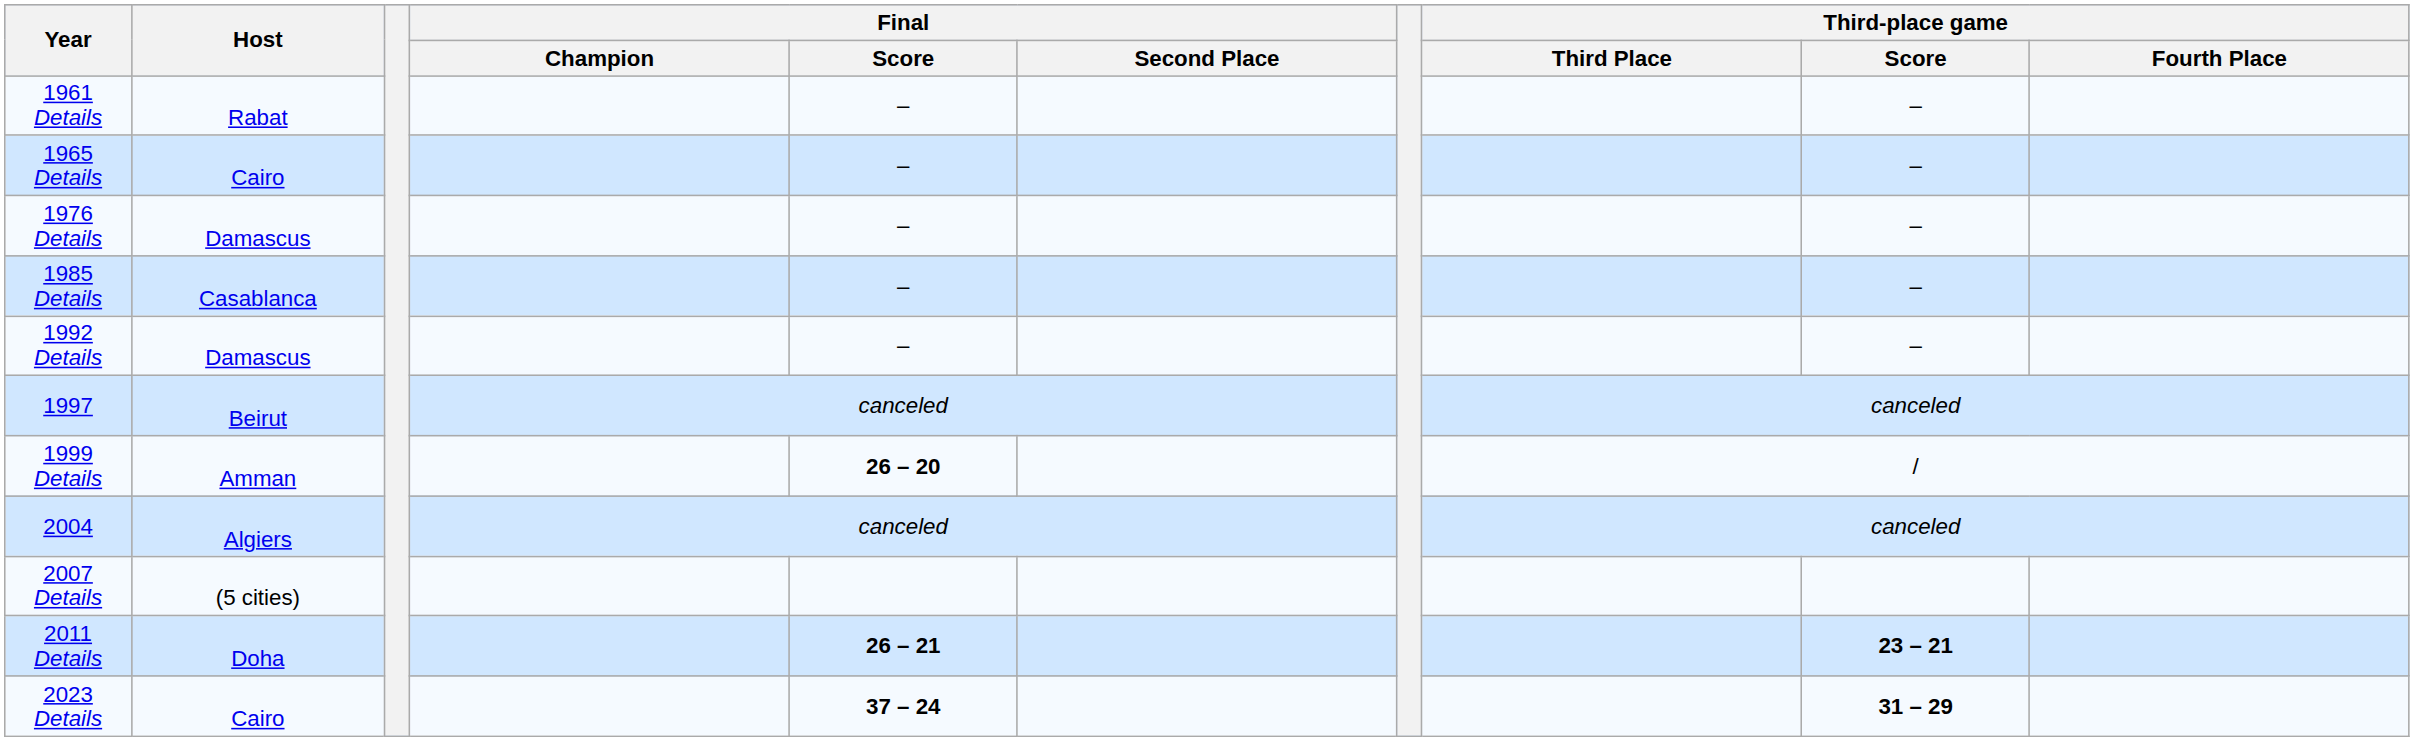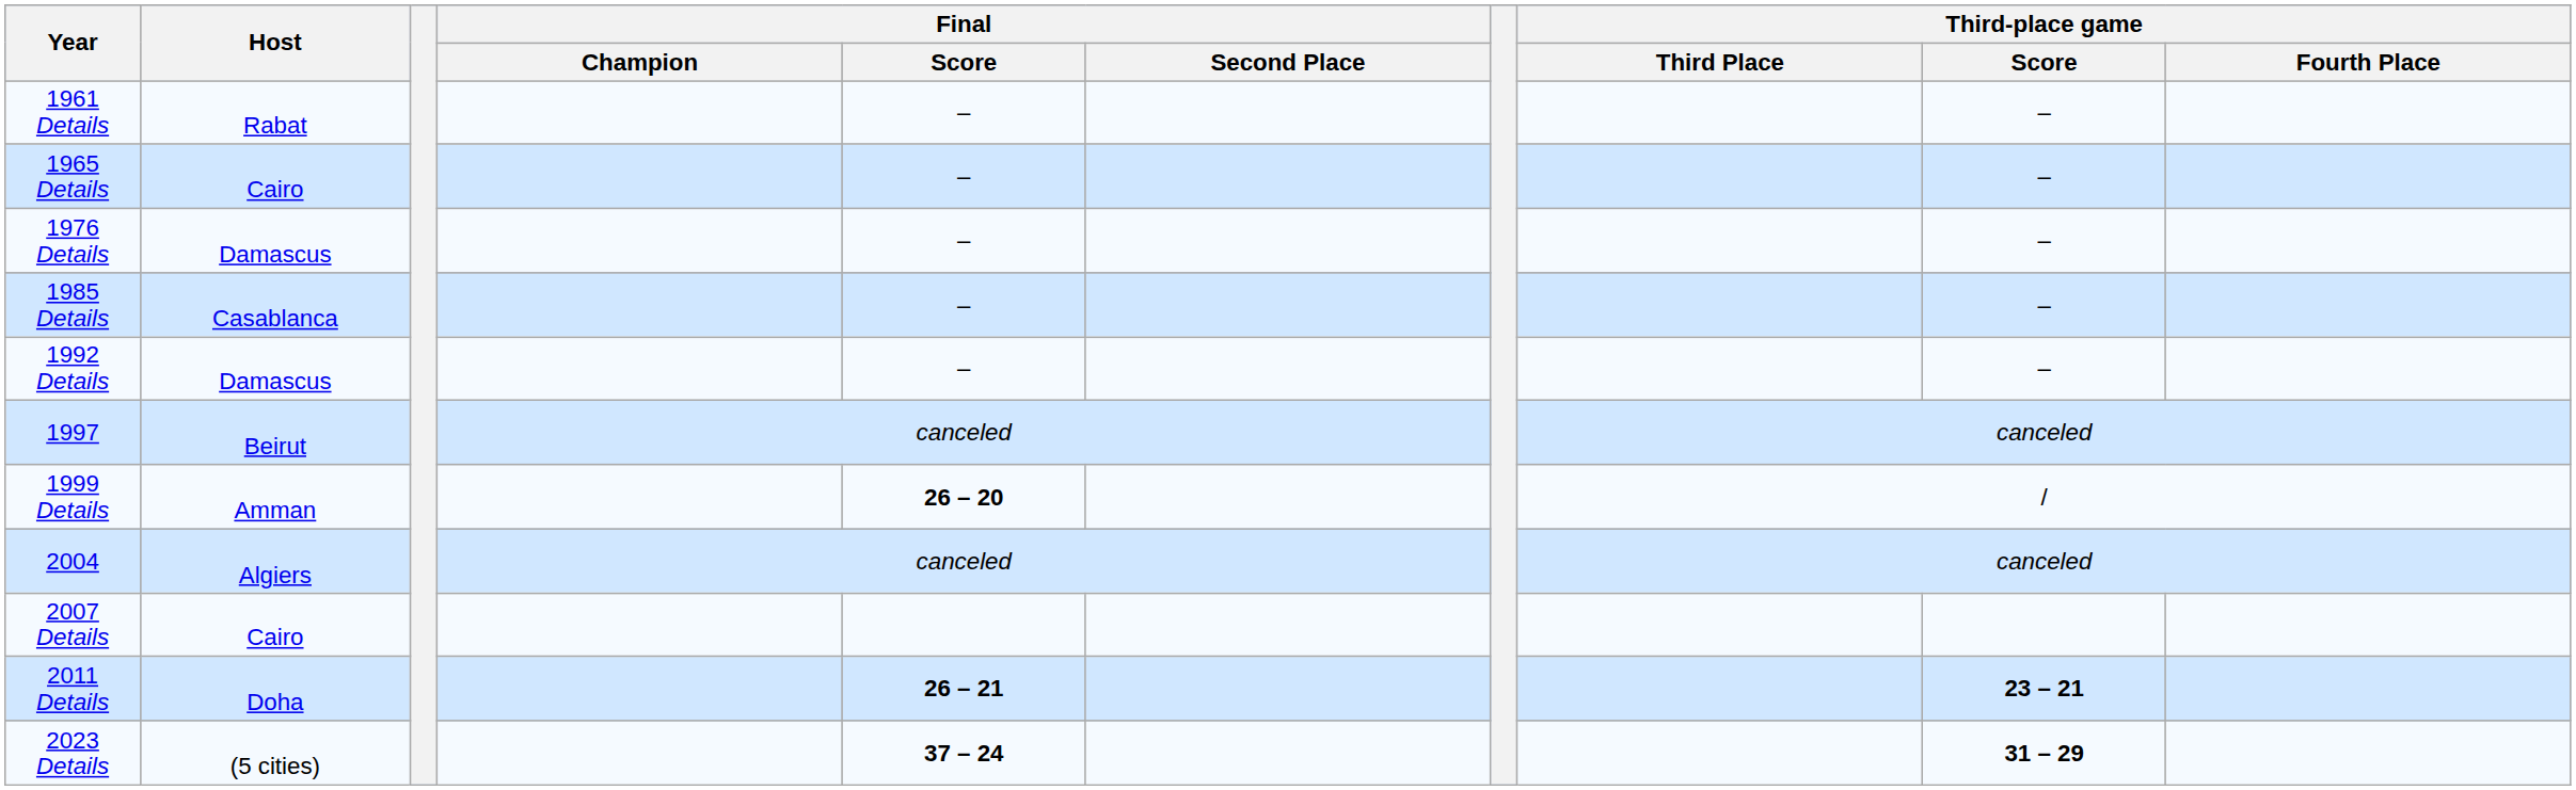2007 Details | Host: (5 cities) -> Cairo
2023 Details | Host: Cairo -> (5 cities)
